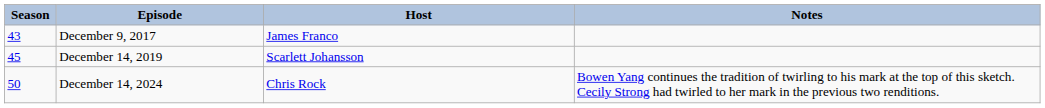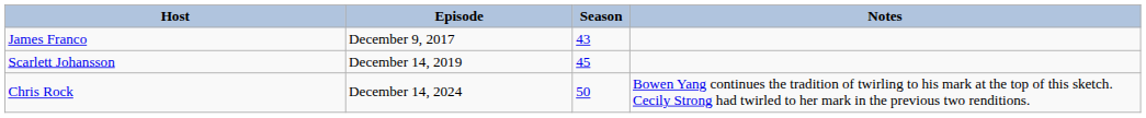columns swapped: Season <-> Host
